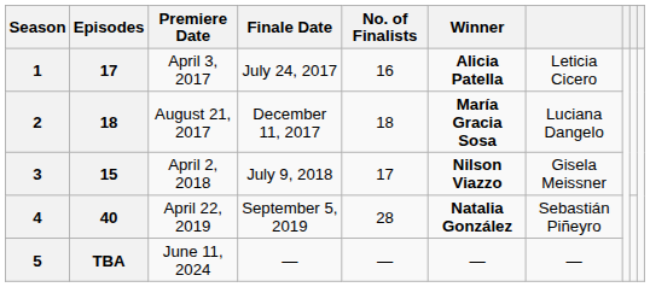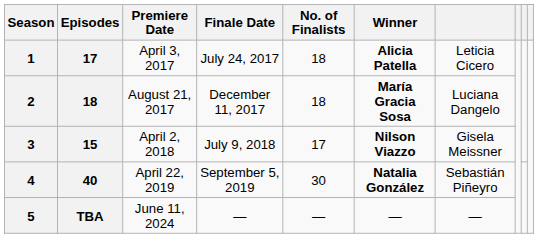1 | No. of Finalists: 16 -> 18
4 | No. of Finalists: 28 -> 30
